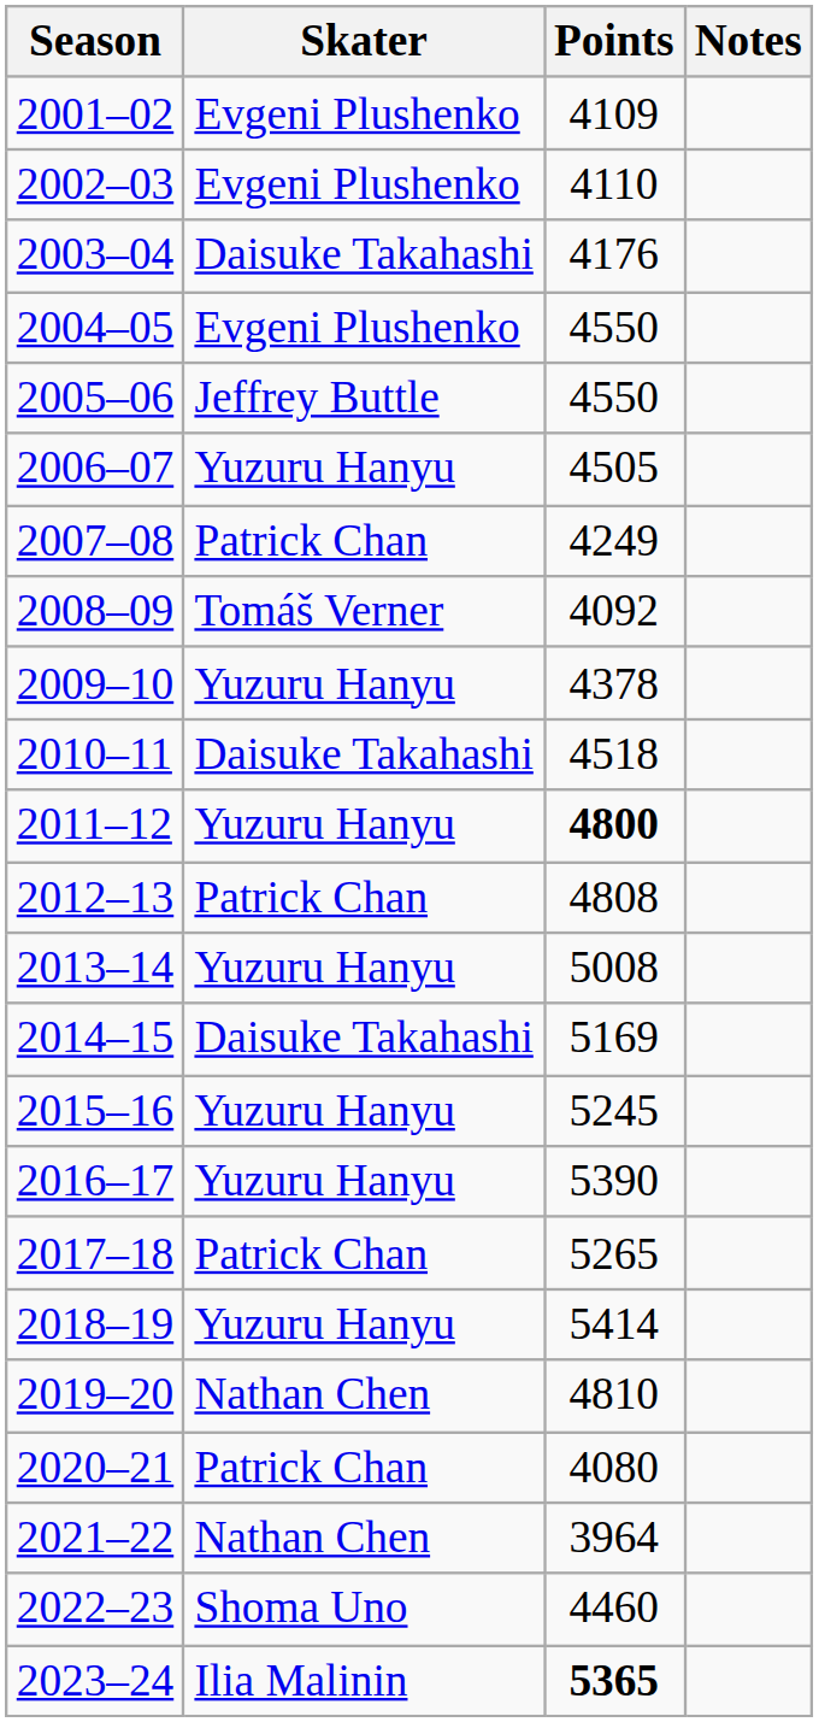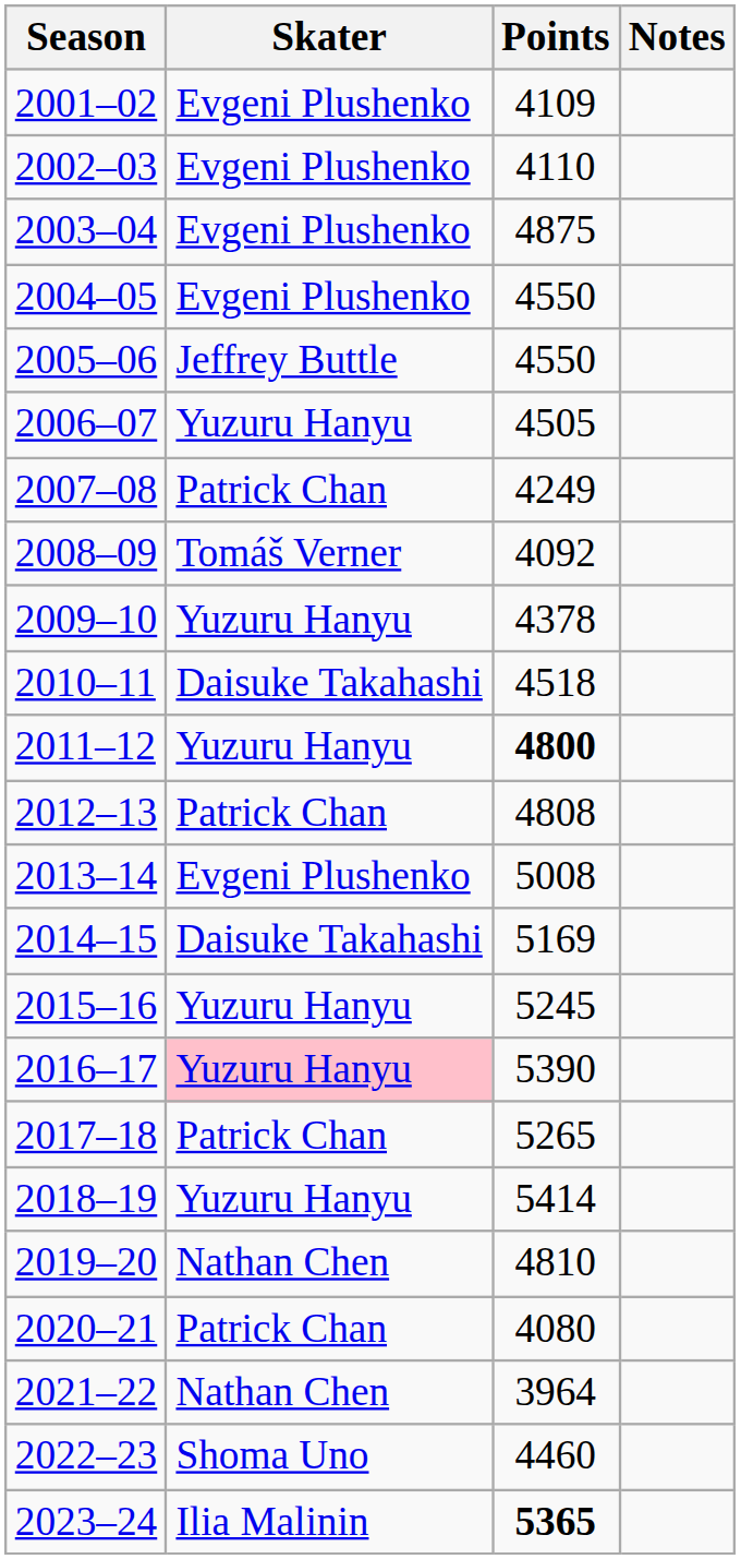2003–04 | Skater: Daisuke Takahashi -> Evgeni Plushenko
2003–04 | Points: 4176 -> 4875
2013–14 | Skater: Yuzuru Hanyu -> Evgeni Plushenko
2016–17 | Skater: no background -> pink background
